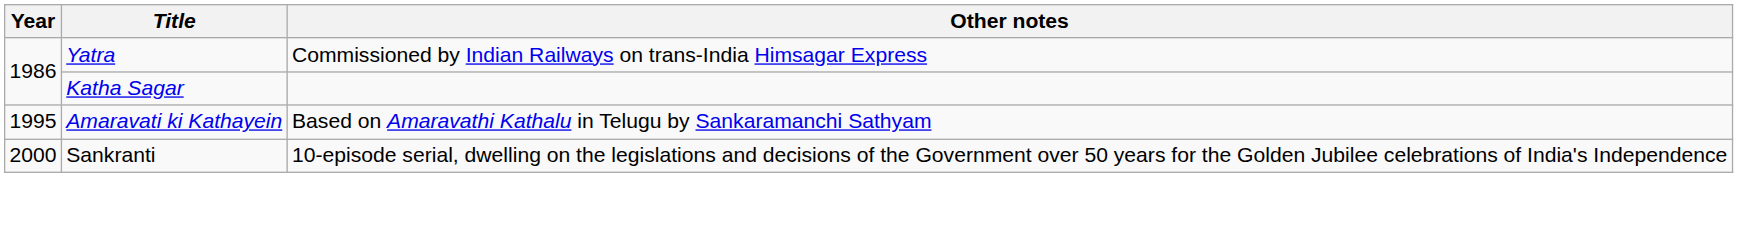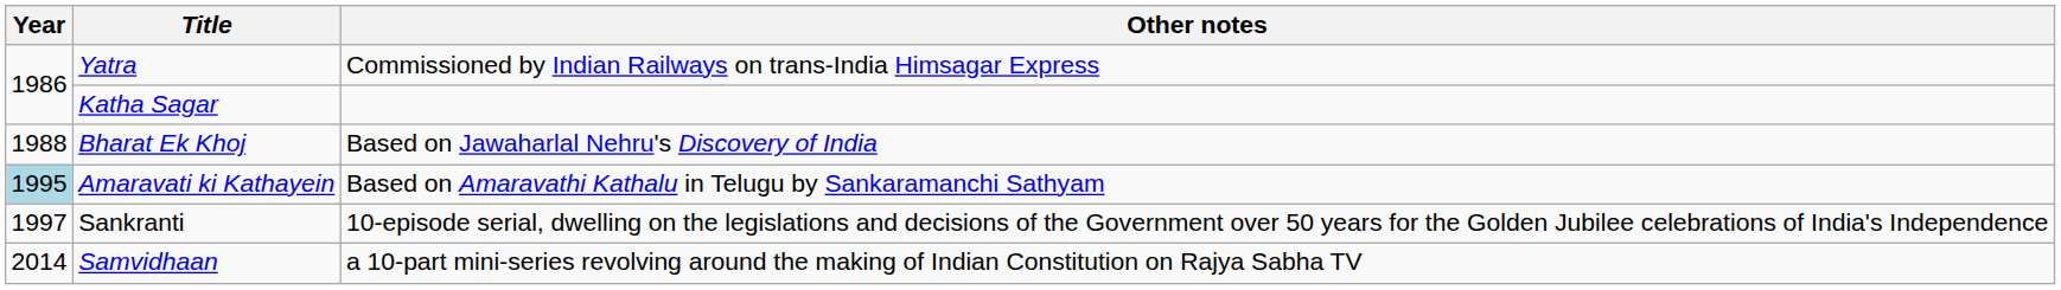+ row: 1988 | Bharat Ek Khoj | Based on Jawaharlal Nehru's Discovery of India
Amaravati ki Kathayein | Year: no background -> lightblue background
Sankranti | Year: 2000 -> 1997
+ row: 2014 | Samvidhaan | a 10-part mini-series revolving around the making of Indian Constitution on Rajya Sabha TV
